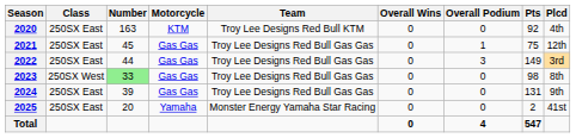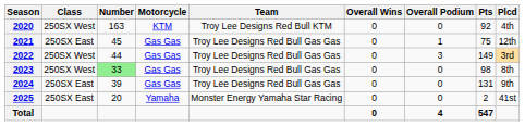2020 | Class: 250SX East -> 250SX West
2022 | Class: 250SX East -> 250SX West
